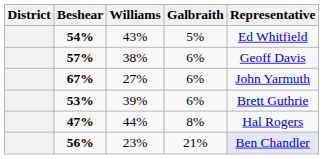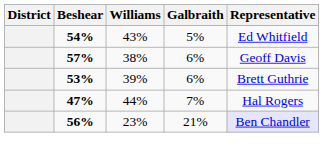- row: 67% | 27% | 6% | John Yarmuth
47% | Galbraith: 8% -> 7%
